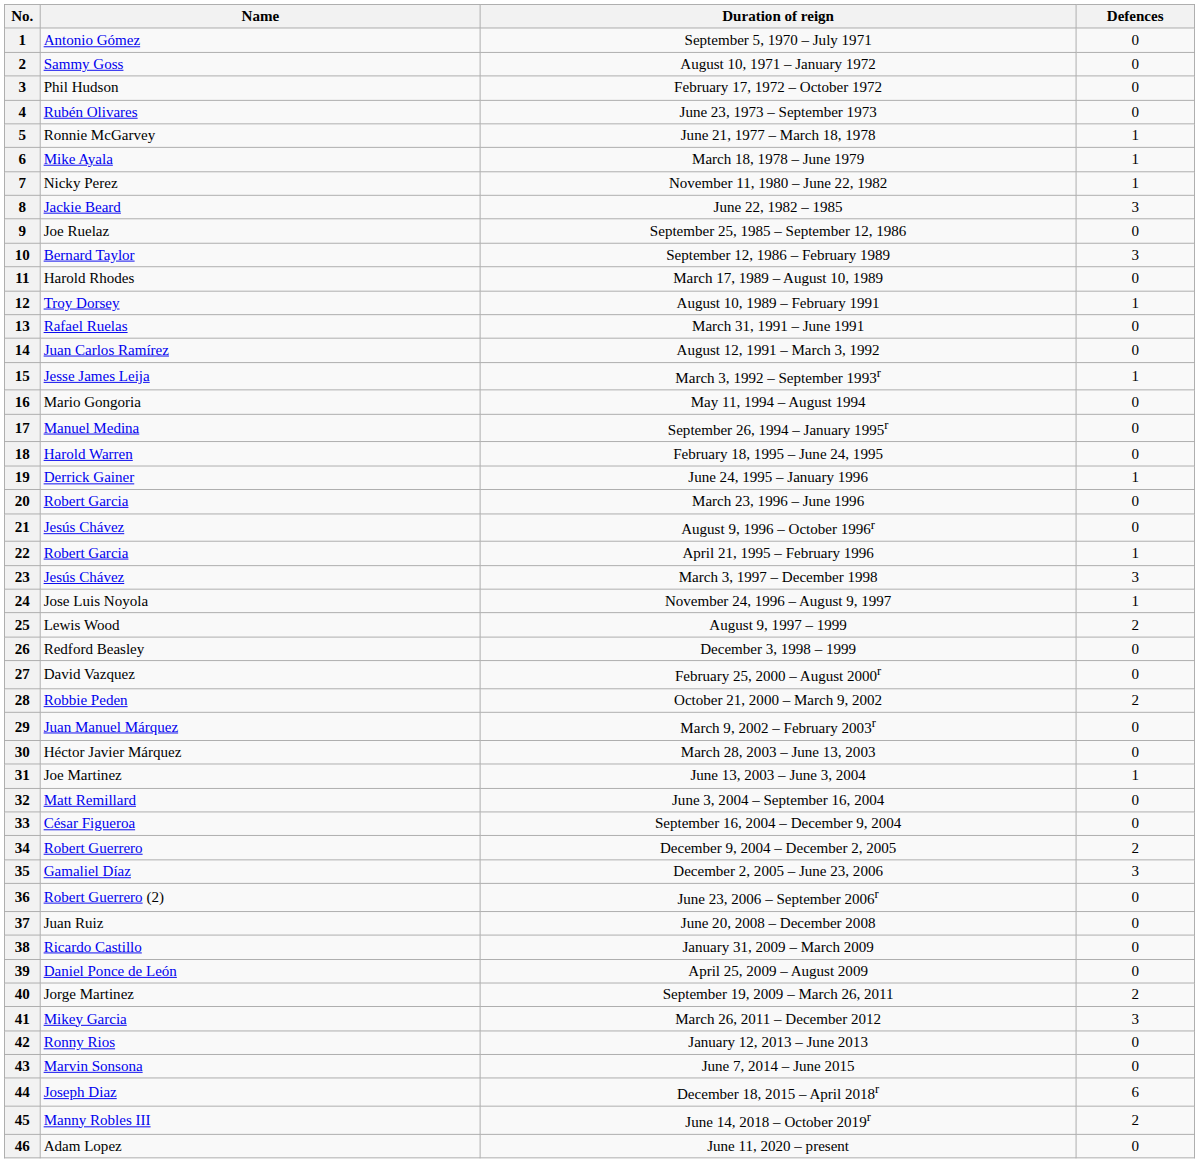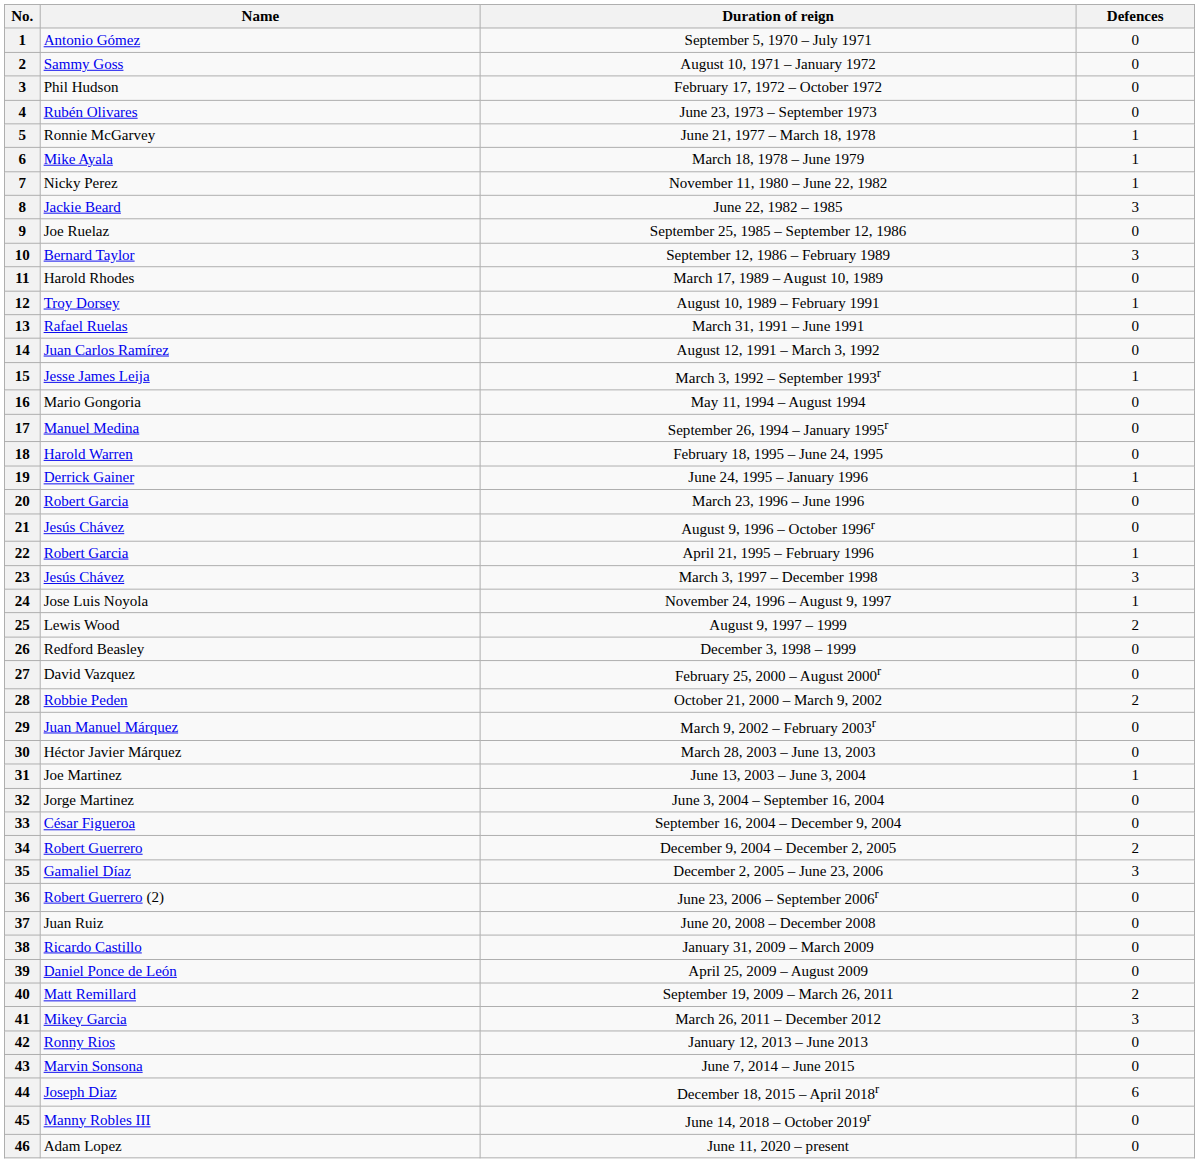June 3, 2004 – September 16, 2004 | Name: Matt Remillard -> Jorge Martinez
September 19, 2009 – March 26, 2011 | Name: Jorge Martinez -> Matt Remillard
June 14, 2018 – October 2019r | Defences: 2 -> 0
